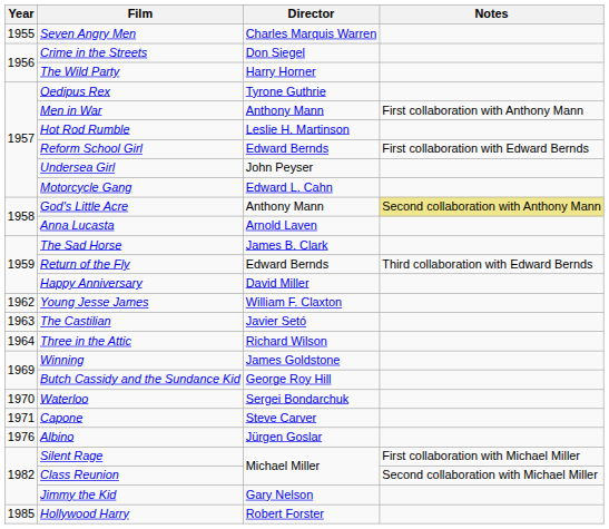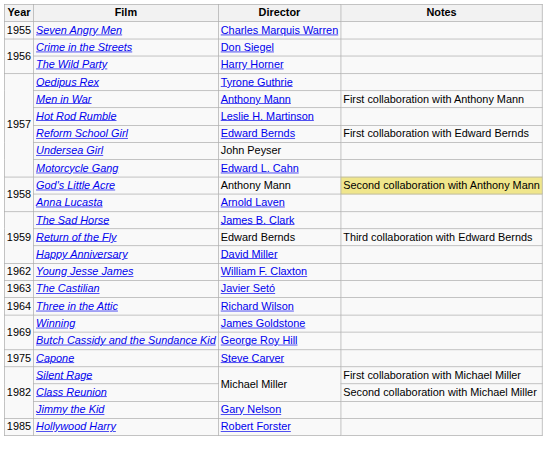- row: 1970 | Waterloo | Sergei Bondarchuk
Capone | Year: 1971 -> 1975
- row: 1976 | Albino | Jürgen Goslar
